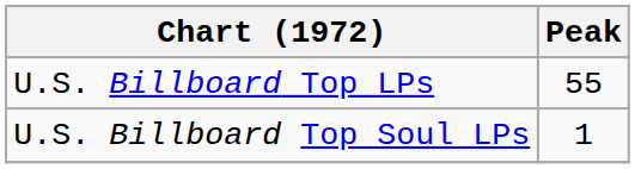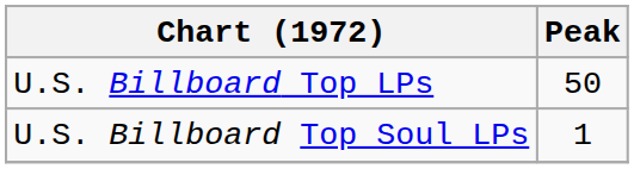U.S. Billboard Top LPs | Peak: 55 -> 50
